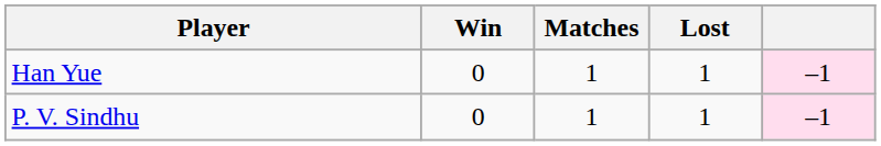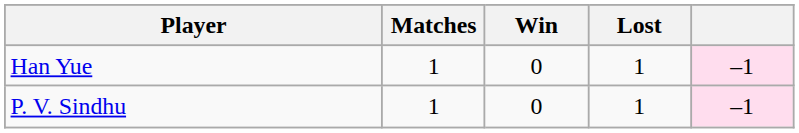columns swapped: Matches <-> Win
